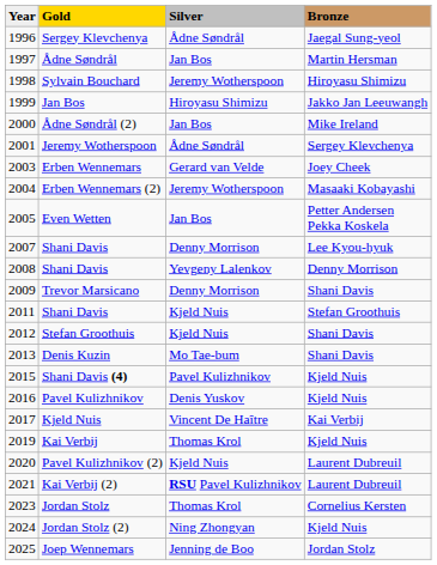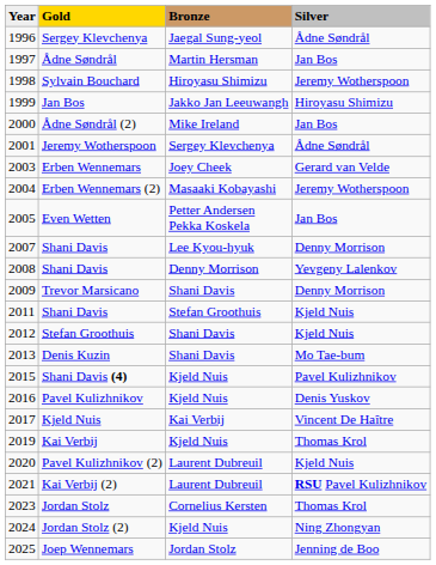columns swapped: Silver <-> Bronze
